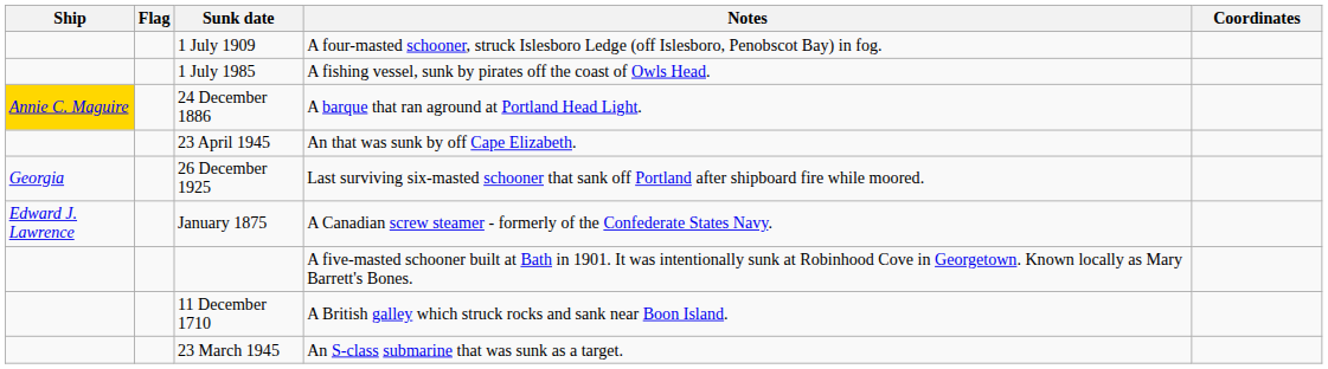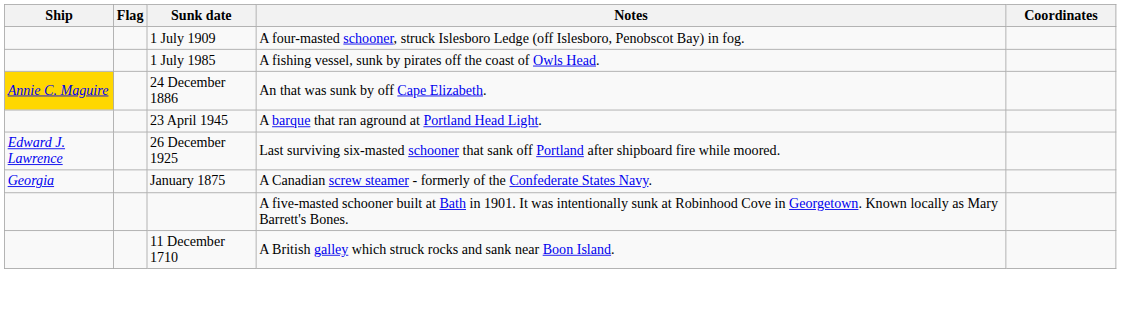24 December 1886 | Notes: A barque that ran aground at Portland Head Light. -> An that was sunk by off Cape Elizabeth.
23 April 1945 | Notes: An that was sunk by off Cape Elizabeth. -> A barque that ran aground at Portland Head Light.
26 December 1925 | Ship: Georgia -> Edward J. Lawrence
January 1875 | Ship: Edward J. Lawrence -> Georgia
- row: 23 March 1945 | An S-class submarine that was sunk as a target.
